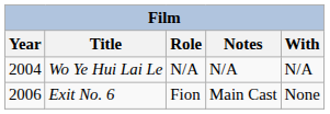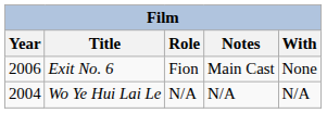rows swapped: Wo Ye Hui Lai Le <-> Exit No. 6
